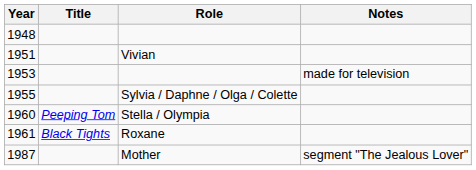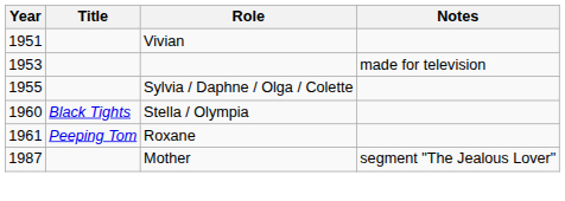- row: 1948
1960 | Title: Peeping Tom -> Black Tights
1961 | Title: Black Tights -> Peeping Tom
